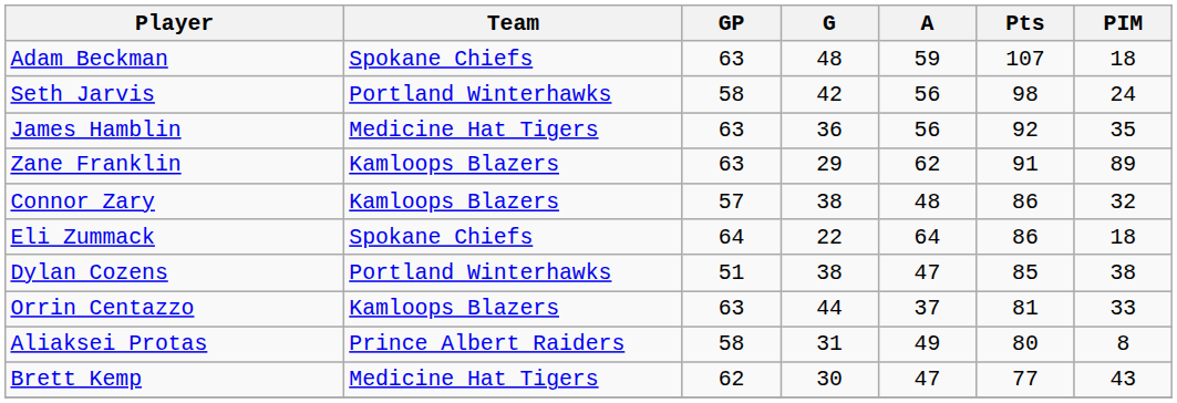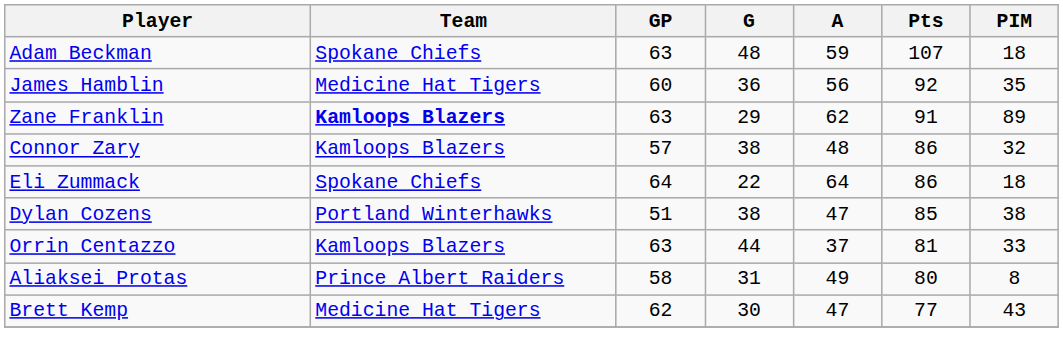- row: Seth Jarvis | Portland Winterhawks | 58 | 42 | 56 | 98 | 24
James Hamblin | GP: 63 -> 60
Zane Franklin | Team: normal -> bold
